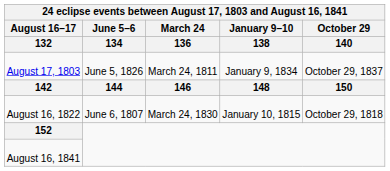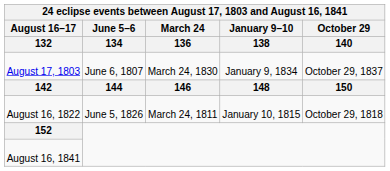August 17, 1803 | June 5–6 / 134: June 5, 1826 -> June 6, 1807
August 17, 1803 | March 24 / 136: March 24, 1811 -> March 24, 1830
August 16, 1822 | June 5–6 / 134: June 6, 1807 -> June 5, 1826
August 16, 1822 | March 24 / 136: March 24, 1830 -> March 24, 1811
